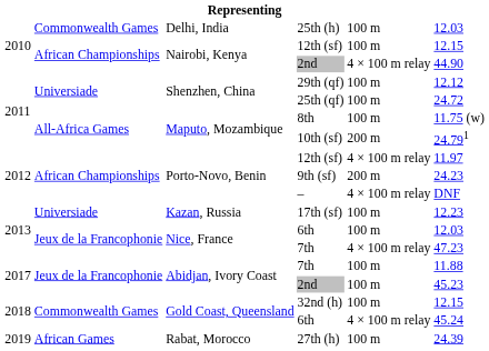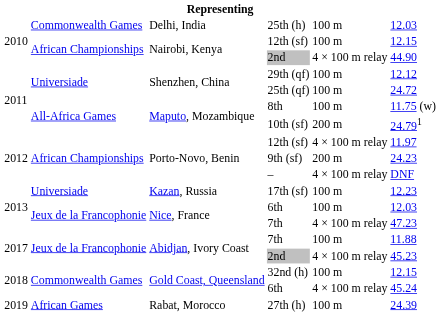Abidjan, Ivory Coast / 2nd | column 5: 100 m -> 4 × 100 m relay
